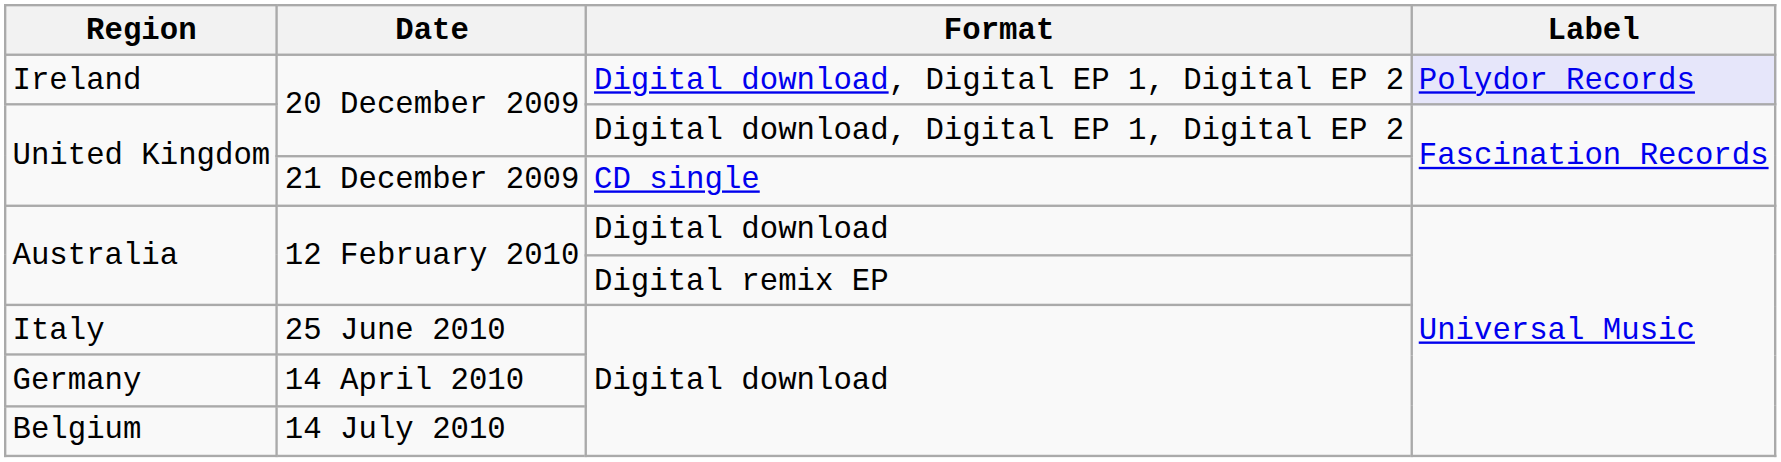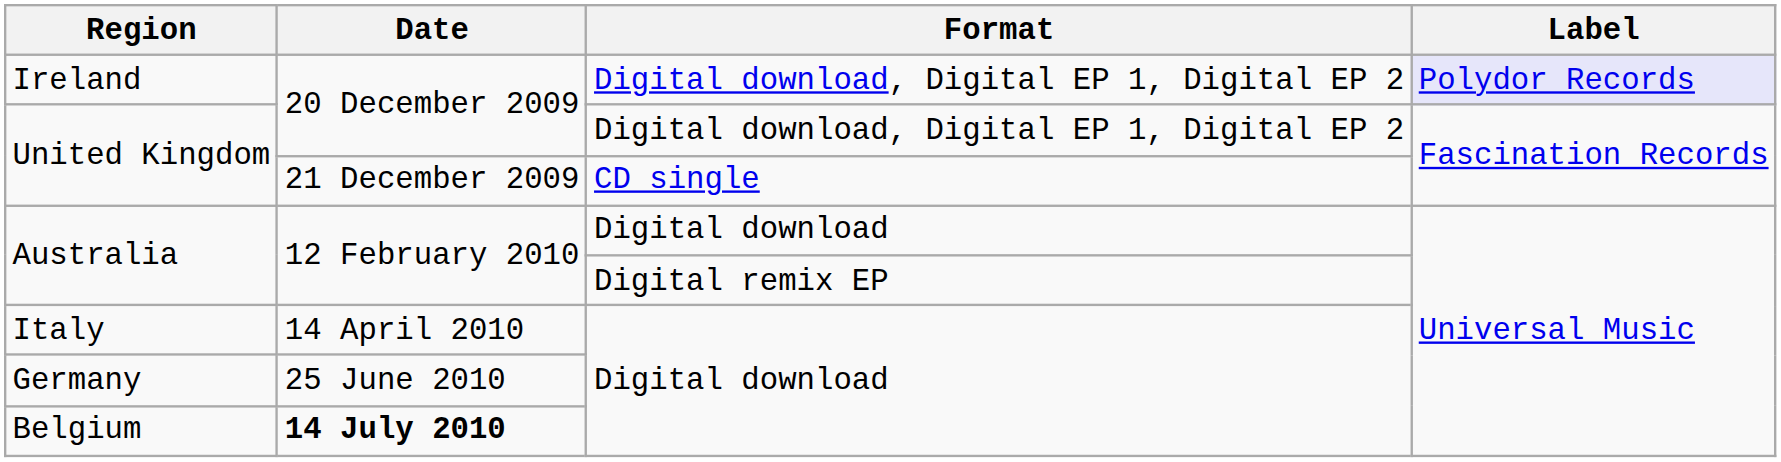Italy | Date: 25 June 2010 -> 14 April 2010
Germany | Date: 14 April 2010 -> 25 June 2010
Belgium | Date: normal -> bold
